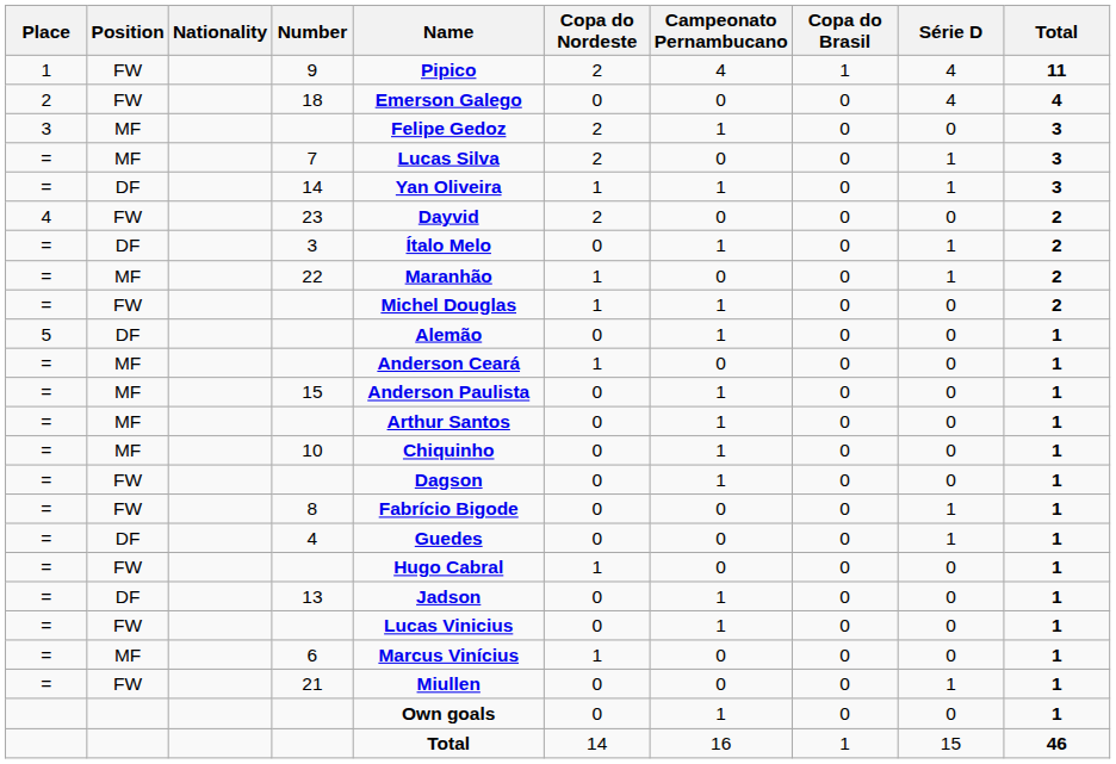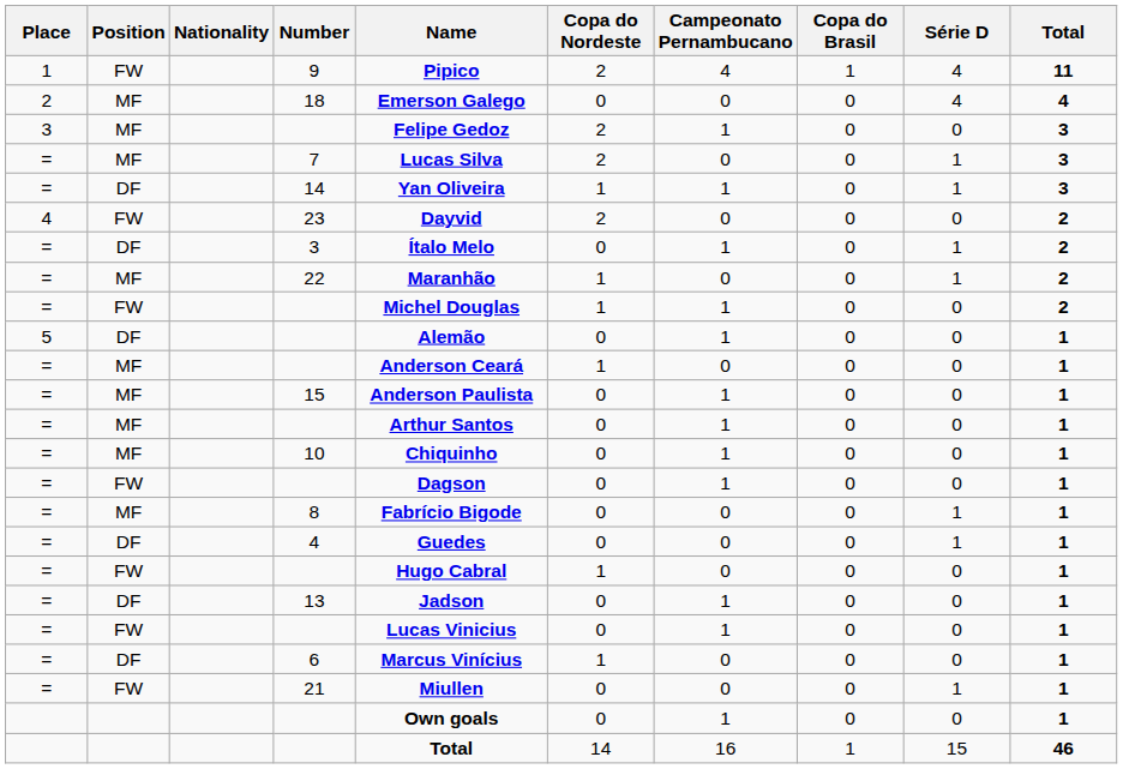18 | Position: FW -> MF
8 | Position: FW -> MF
6 | Position: MF -> DF
